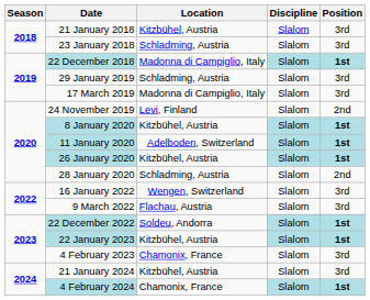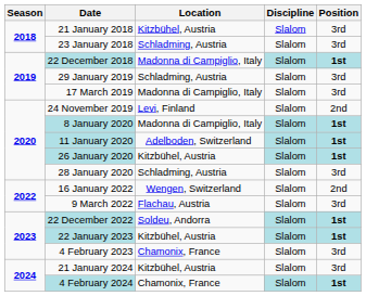8 January 2020 | Location: Kitzbühel, Austria -> Madonna di Campiglio, Italy
28 January 2020 | Position: 2nd -> 3rd
16 January 2022 | Position: 3rd -> 2nd
